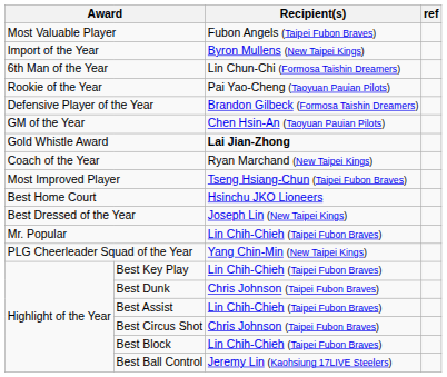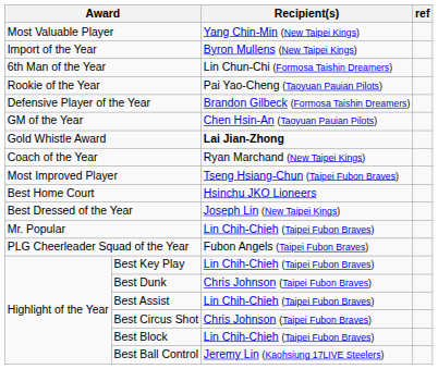Most Valuable Player | Recipient(s): Fubon Angels (Taipei Fubon Braves) -> Yang Chin-Min (New Taipei Kings)
PLG Cheerleader Squad of the Year | Recipient(s): Yang Chin-Min (New Taipei Kings) -> Fubon Angels (Taipei Fubon Braves)
